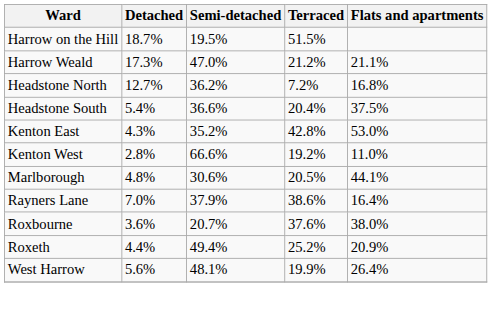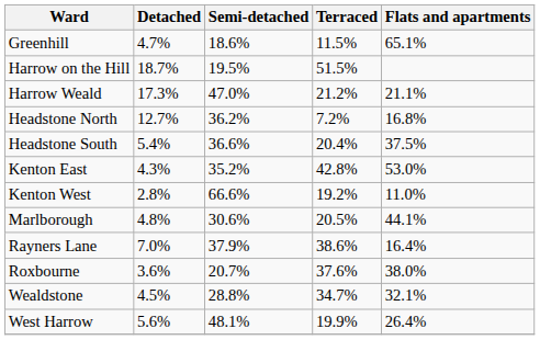+ row: Greenhill | 4.7% | 18.6% | 11.5% | 65.1%
- row: Roxeth | 4.4% | 49.4% | 25.2% | 20.9%
+ row: Wealdstone | 4.5% | 28.8% | 34.7% | 32.1%
